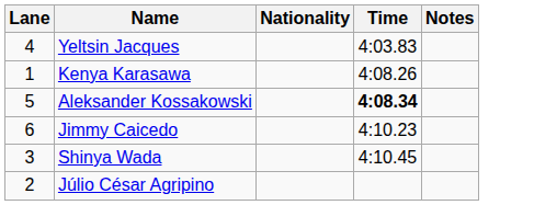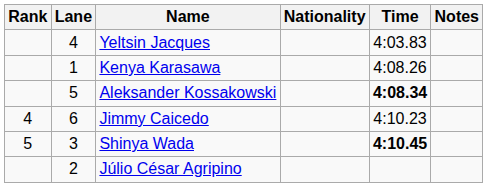+ column: Rank | 4 | 5
Shinya Wada | Time: normal -> bold
